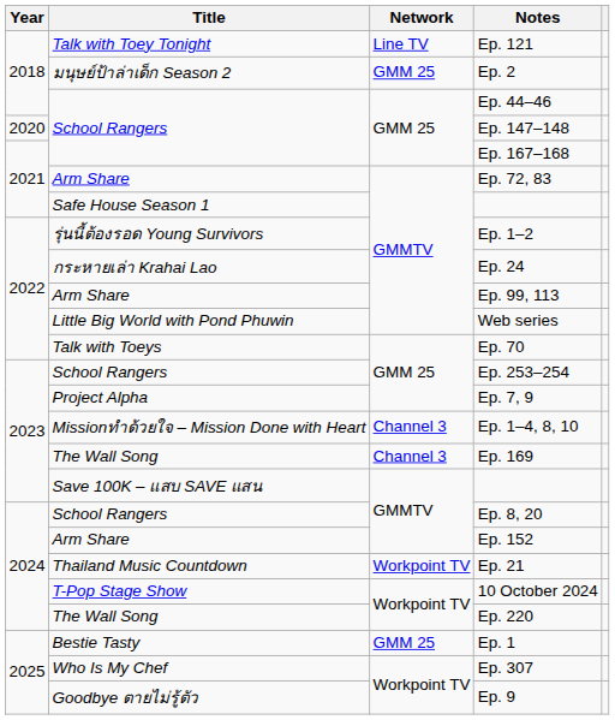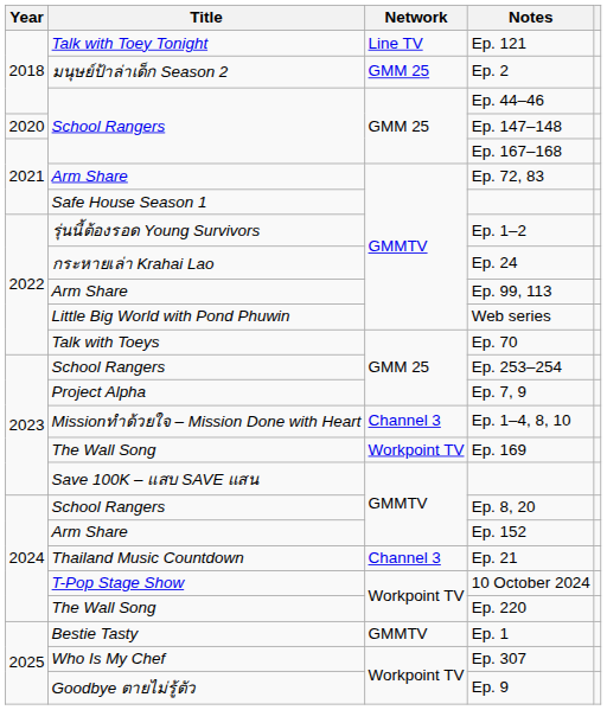Ep. 169 | Network: Channel 3 -> Workpoint TV
Ep. 21 | Network: Workpoint TV -> Channel 3
Ep. 1 | Network: GMM 25 -> GMMTV
